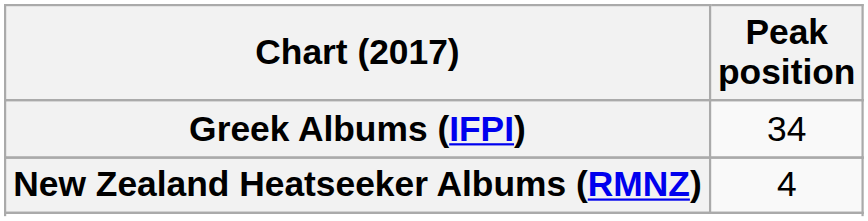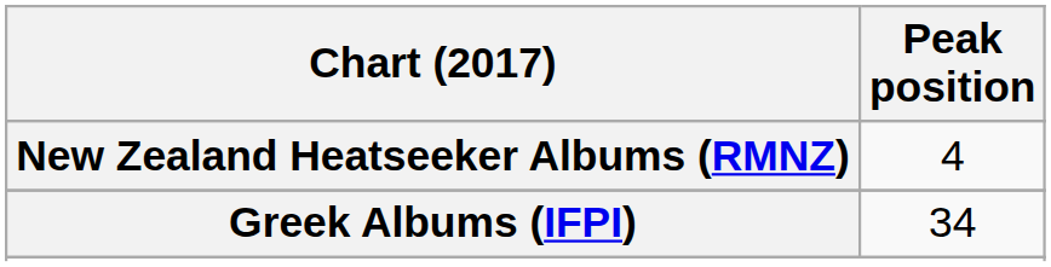rows swapped: Greek Albums (IFPI) <-> New Zealand Heatseeker Albums (RMNZ)
